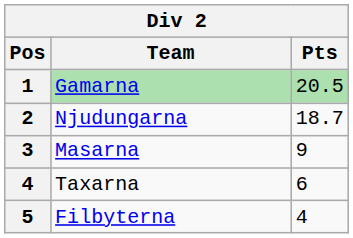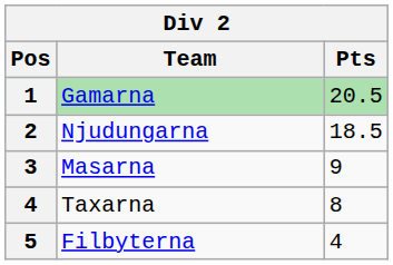Njudungarna | Pts: 18.7 -> 18.5
Taxarna | Pts: 6 -> 8
